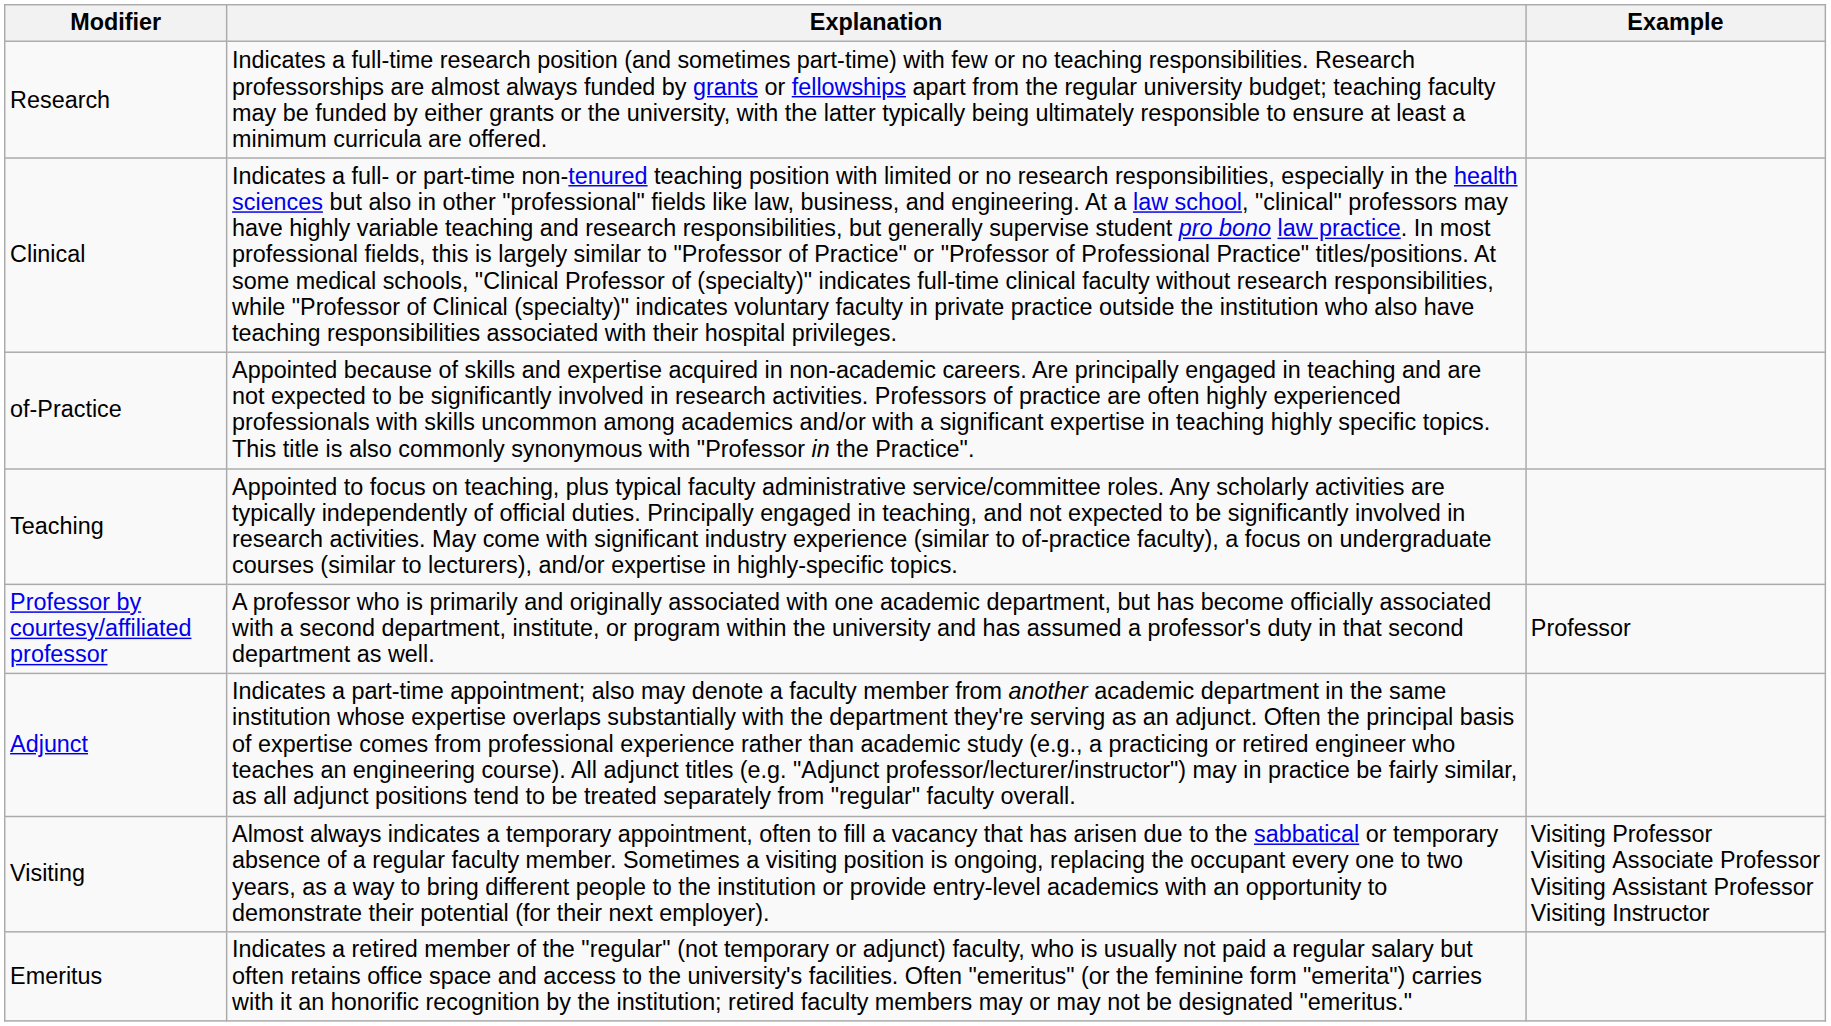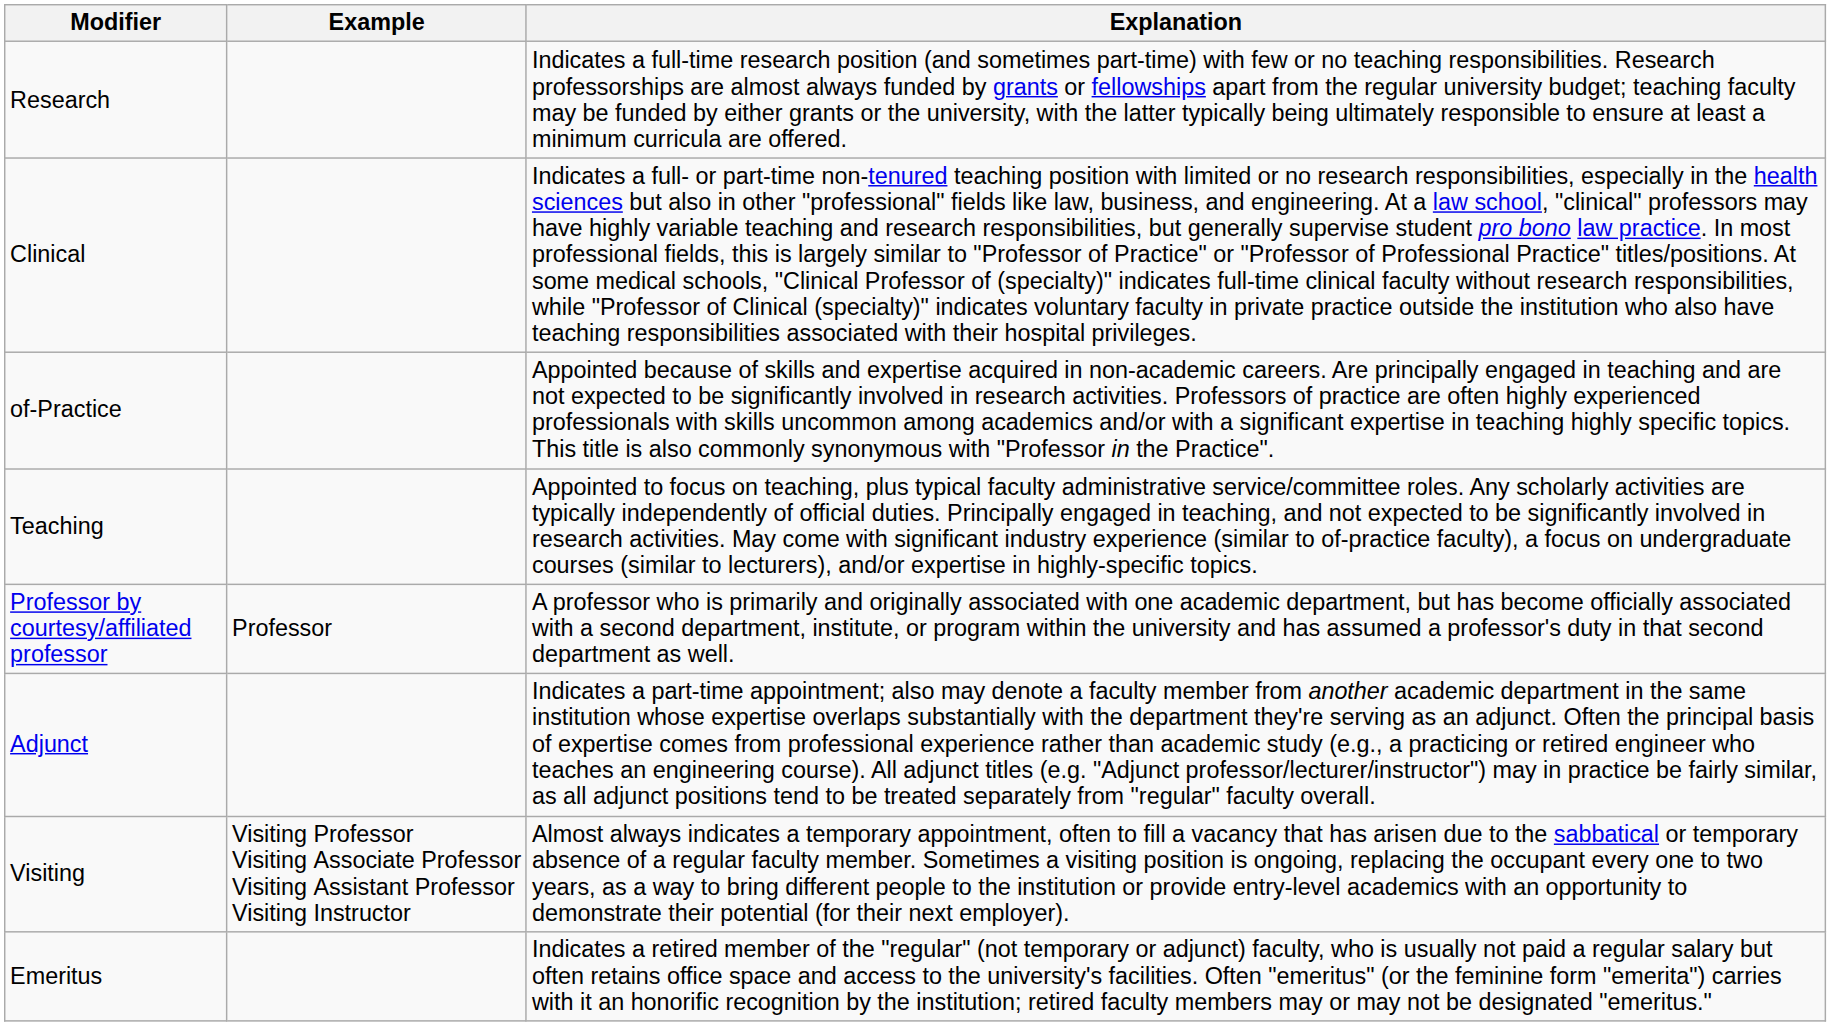columns swapped: Example <-> Explanation
